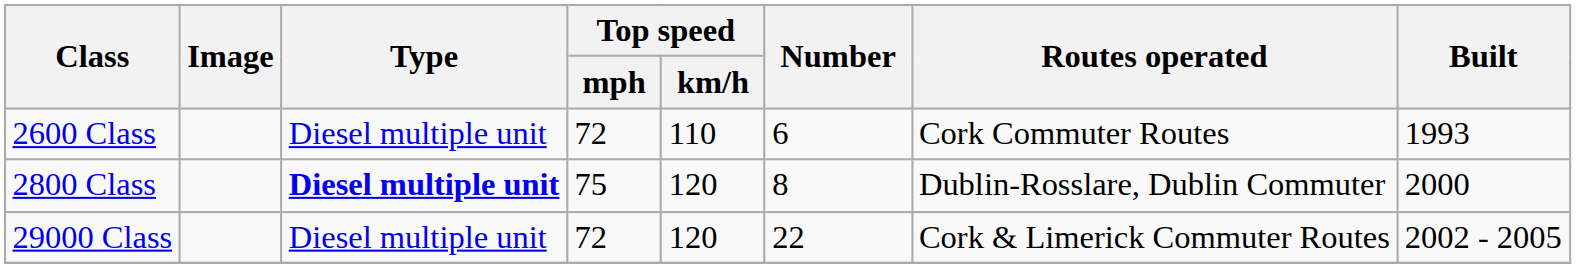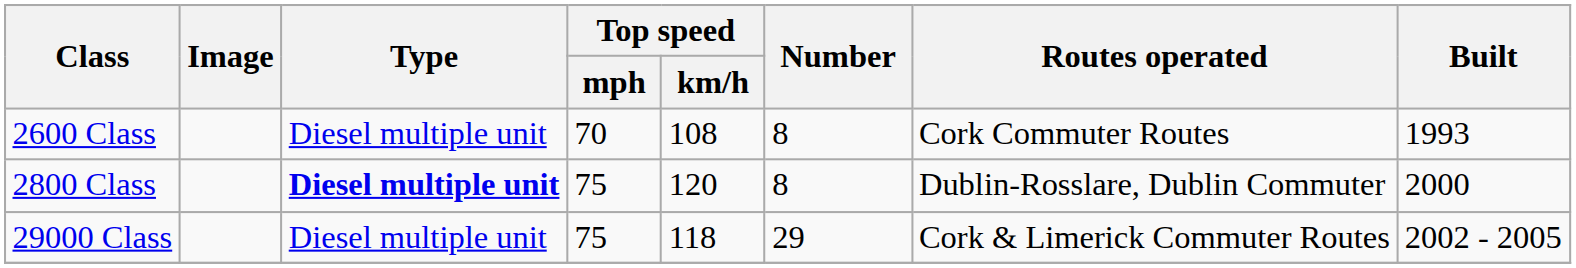2600 Class | Top speed / mph: 72 -> 70
2600 Class | Top speed / km/h: 110 -> 108
2600 Class | Number: 6 -> 8
29000 Class | Top speed / mph: 72 -> 75
29000 Class | Top speed / km/h: 120 -> 118
29000 Class | Number: 22 -> 29
